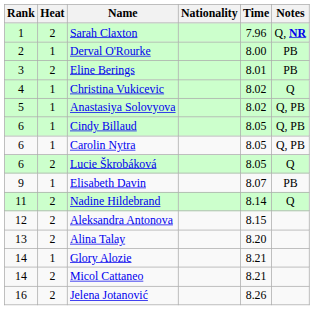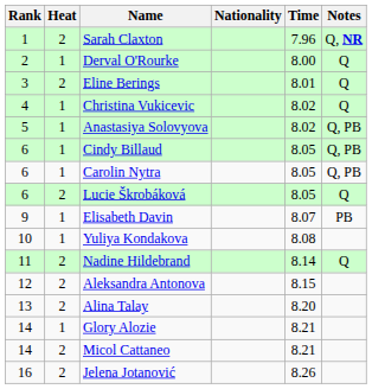Derval O'Rourke | Notes: PB -> Q
Eline Berings | Notes: PB -> Q
+ row: 10 | 1 | Yuliya Kondakova | 8.08
